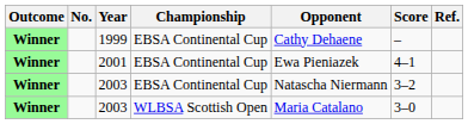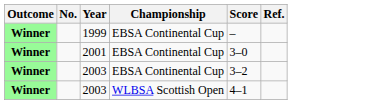- column: Opponent | Cathy Dehaene | Ewa Pieniazek | Natascha Niermann | Maria Catalano
2001 | Score: 4–1 -> 3–0
2003 / WLBSA Scottish Open | Score: 3–0 -> 4–1
